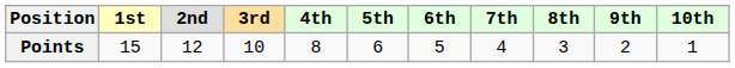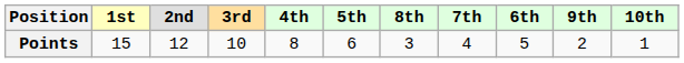columns swapped: 6th <-> 8th
